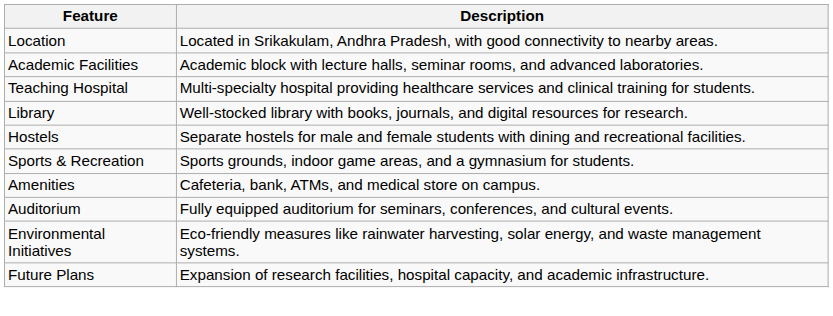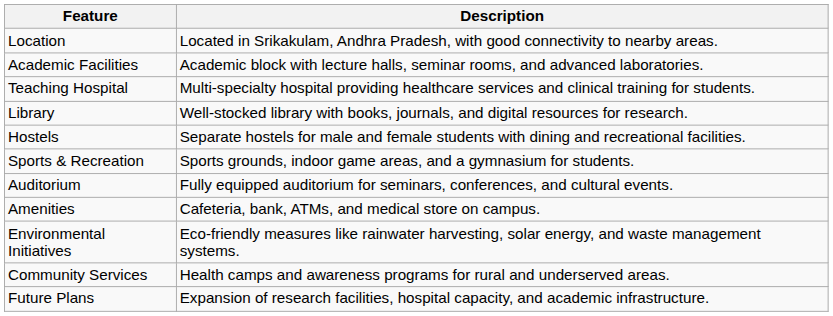rows swapped: Auditorium <-> Amenities
+ row: Community Services | Health camps and awareness programs for rural and underserved areas.
